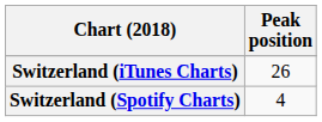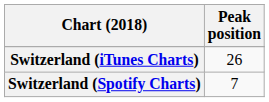Switzerland (Spotify Charts) | Peak position: 4 -> 7
